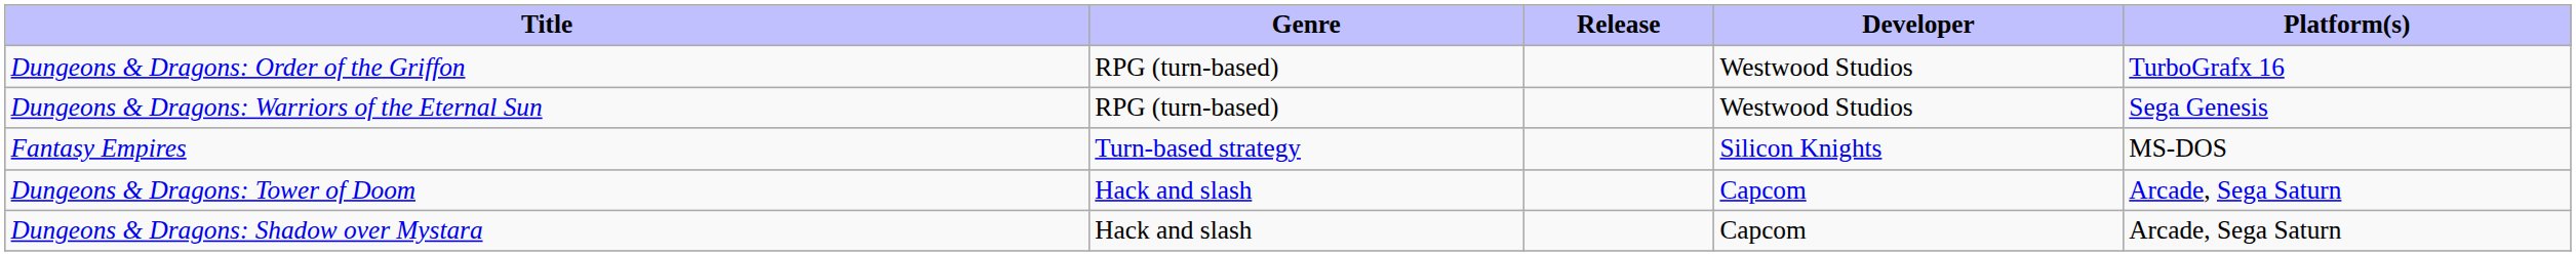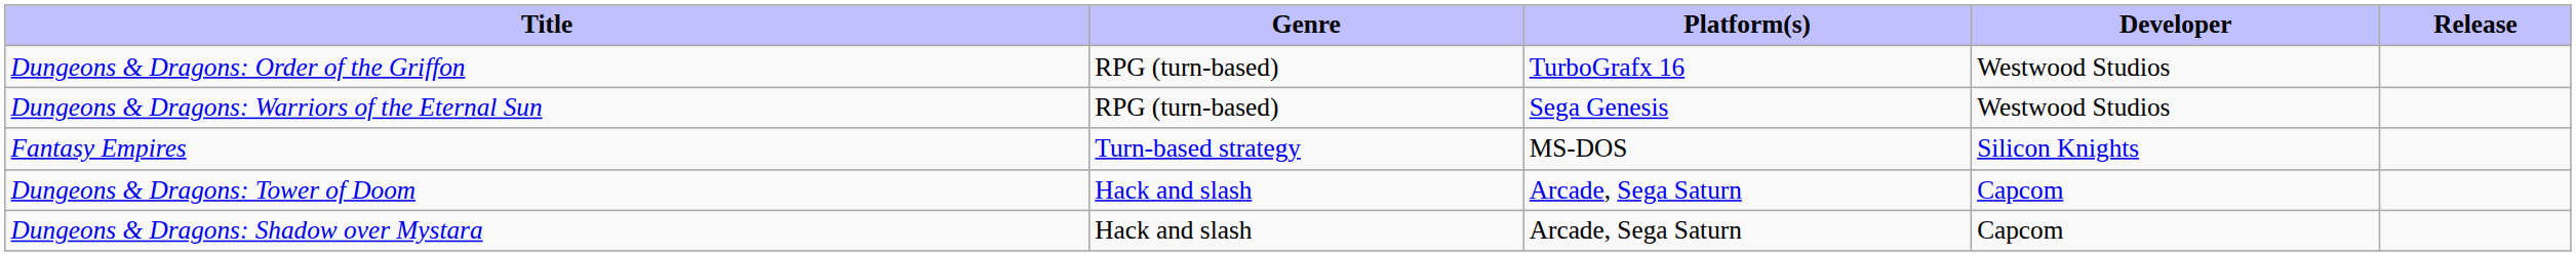columns swapped: Platform(s) <-> Release
